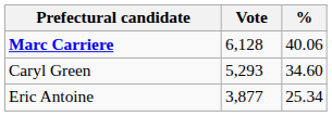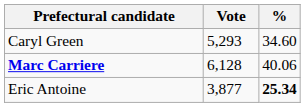rows swapped: Marc Carriere <-> Caryl Green
Eric Antoine | %: normal -> bold
